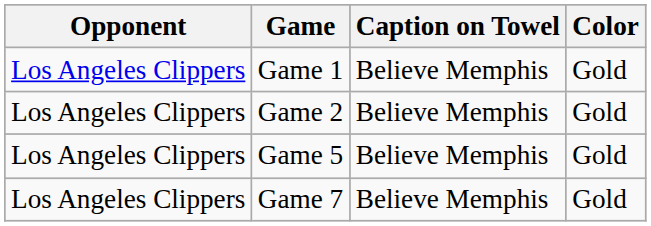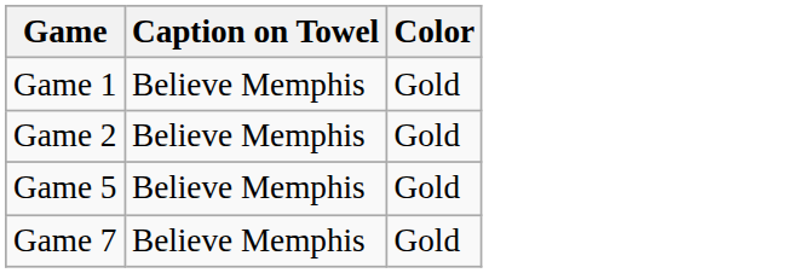- column: Opponent | Los Angeles Clippers | Los Angeles Clippers | Los Angeles Clippers | Los Angeles Clippers
